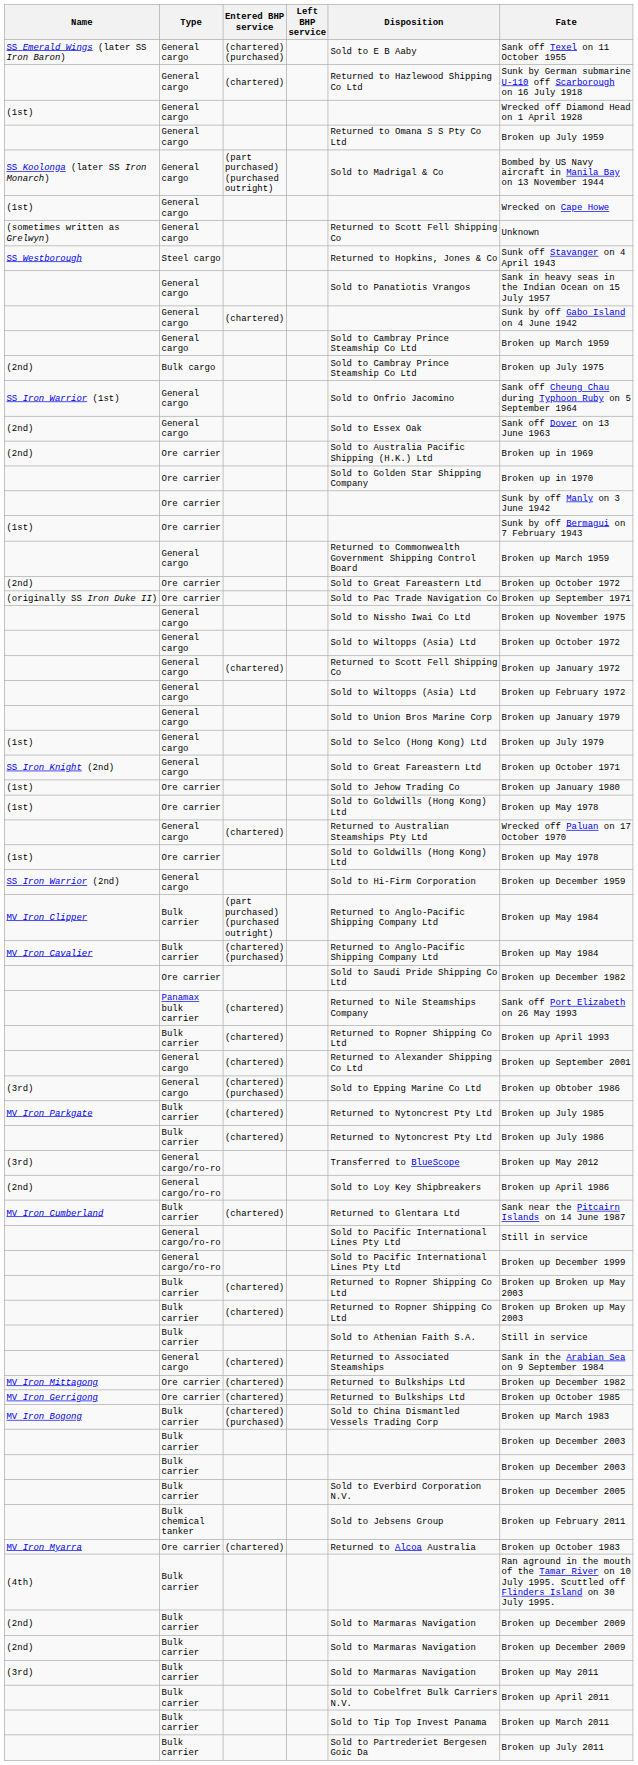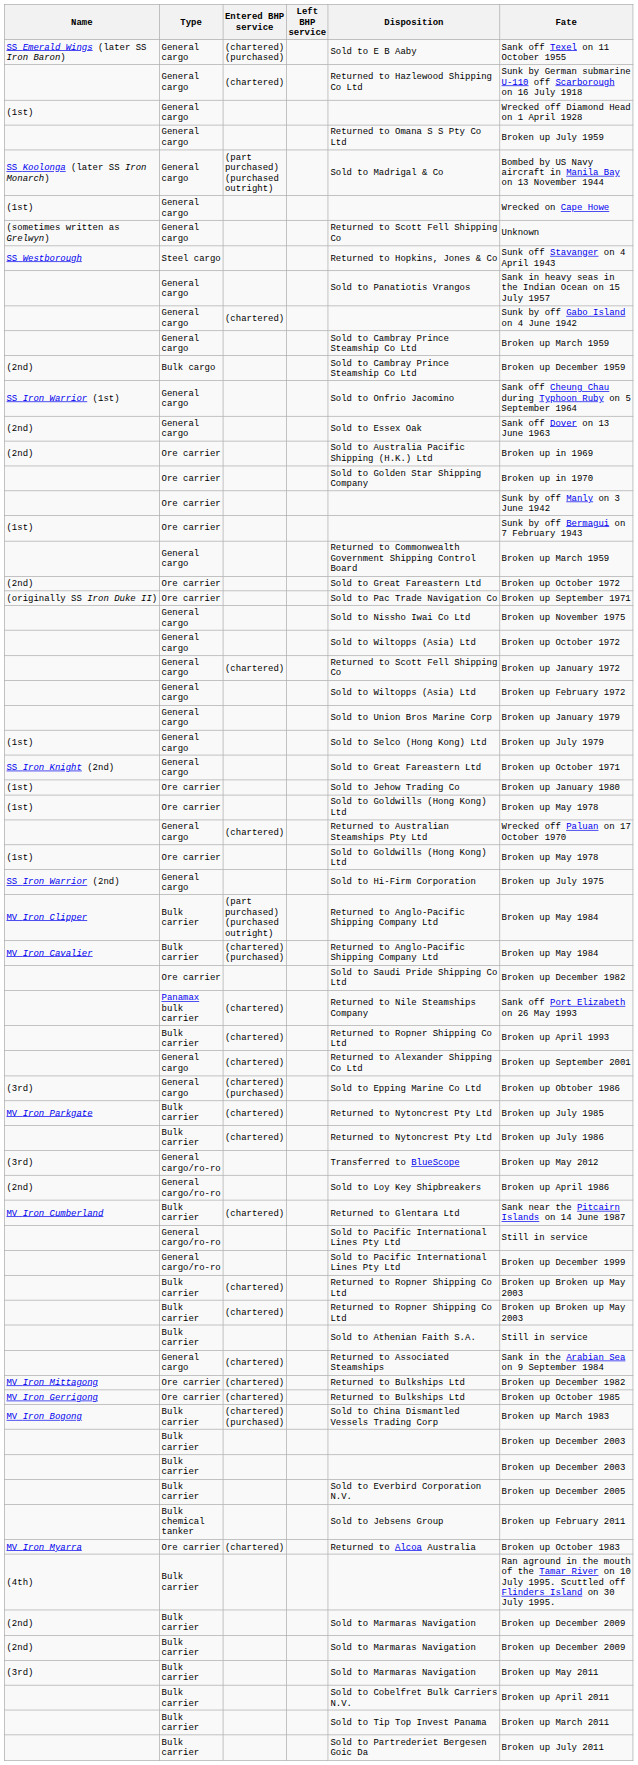(2nd) / Bulk cargo | Fate: Broken up July 1975 -> Broken up December 1959
SS Iron Warrior (2nd) | Fate: Broken up December 1959 -> Broken up July 1975
